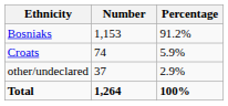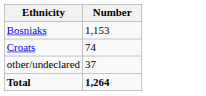- column: Percentage | 91.2% | 5.9% | 2.9% | 100%
